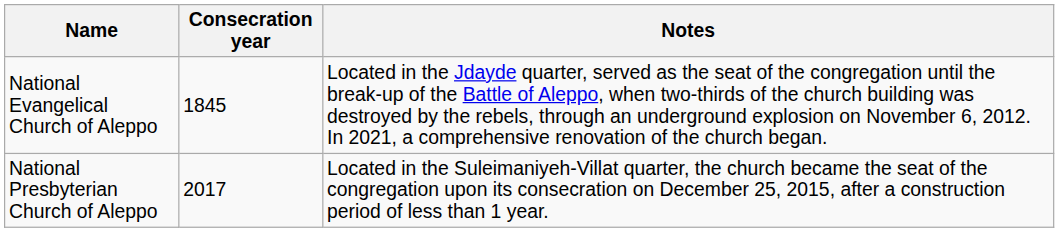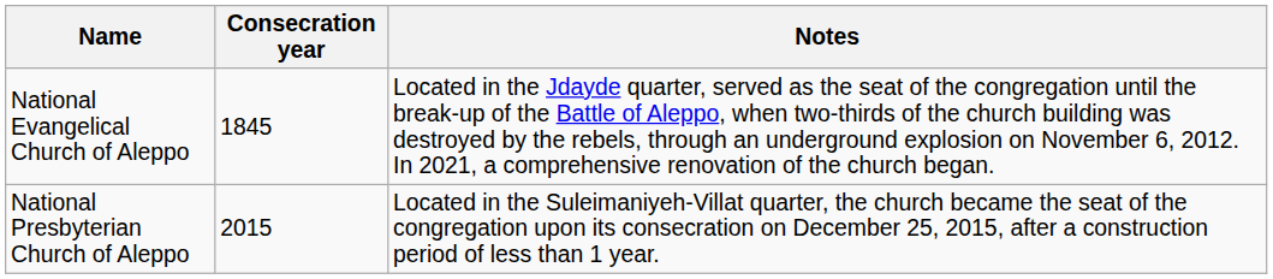National Presbyterian Church of Aleppo | Consecration year: 2017 -> 2015
